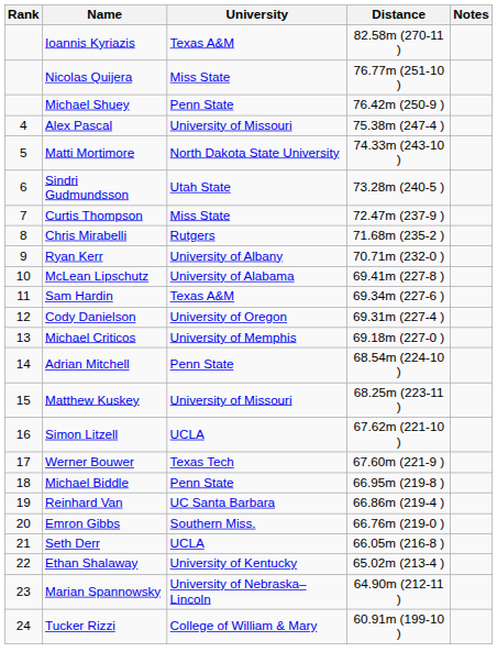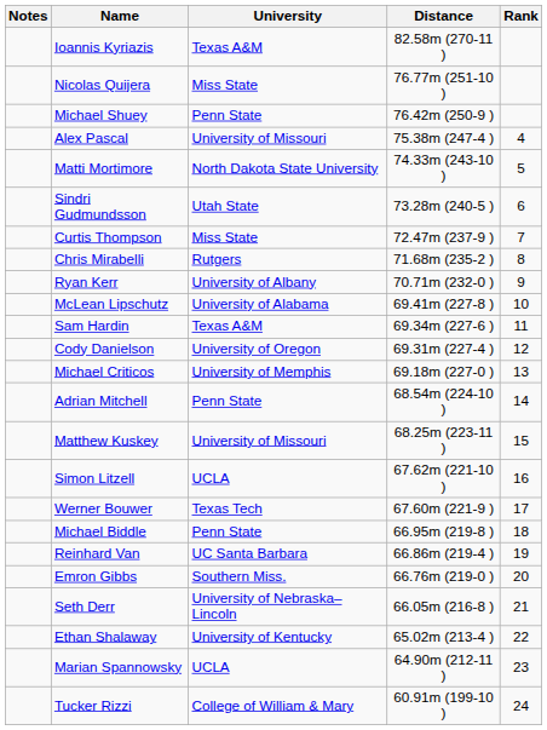columns swapped: Rank <-> Notes
Seth Derr | University: UCLA -> University of Nebraska–Lincoln
Marian Spannowsky | University: University of Nebraska–Lincoln -> UCLA
